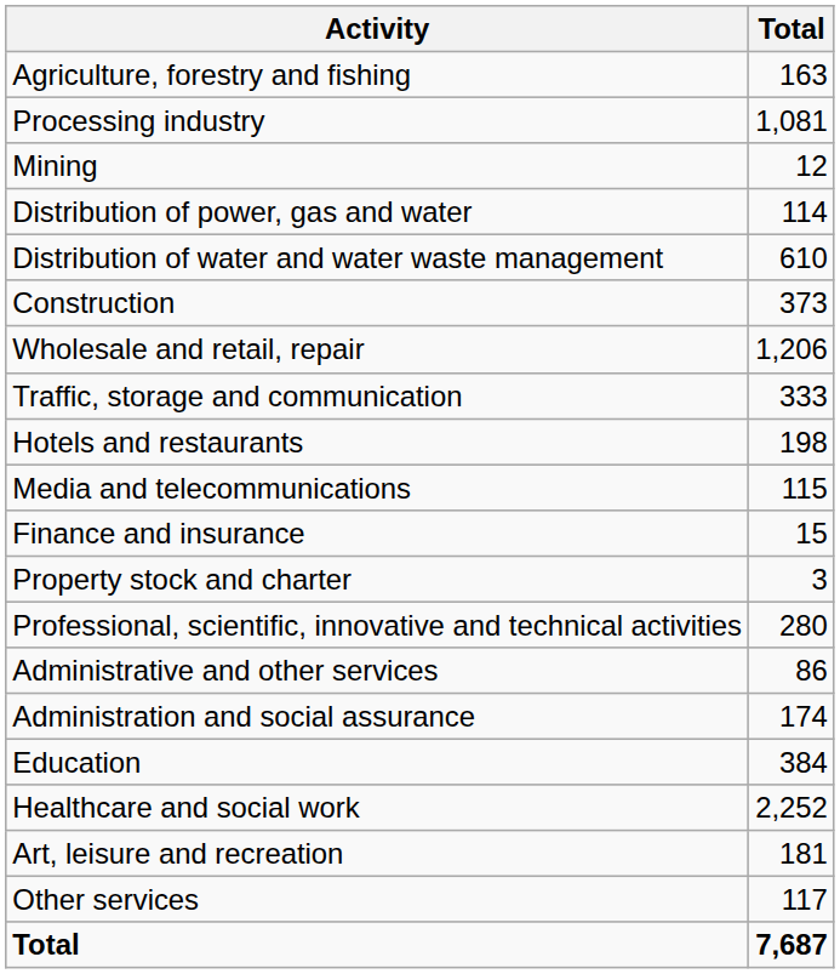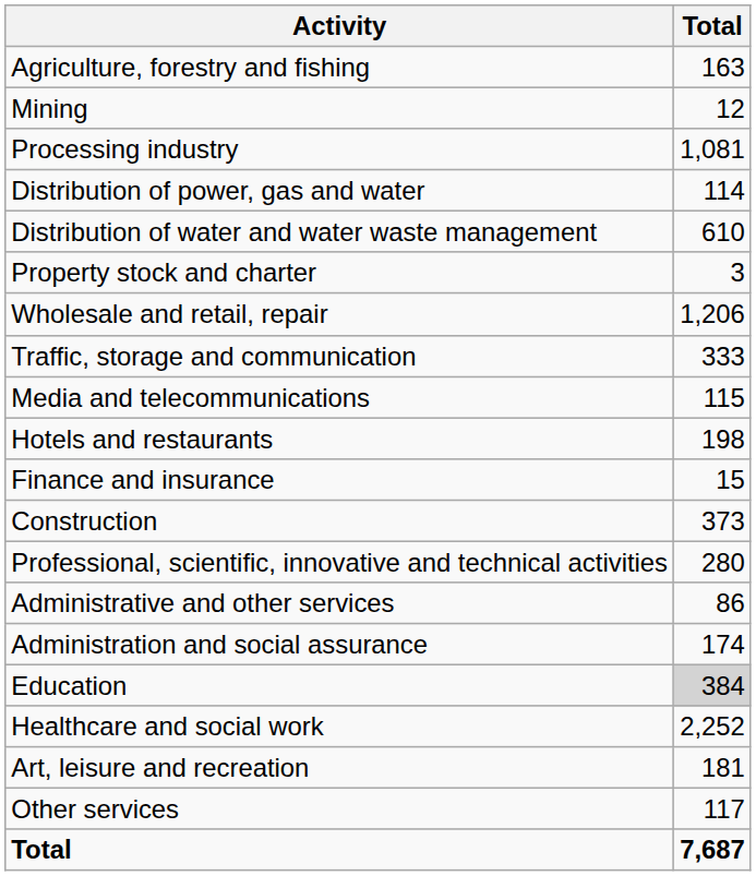rows swapped: Mining <-> Processing industry
rows swapped: Construction <-> Property stock and charter
rows swapped: Hotels and restaurants <-> Media and telecommunications
Education | Total: no background -> lightgrey background
